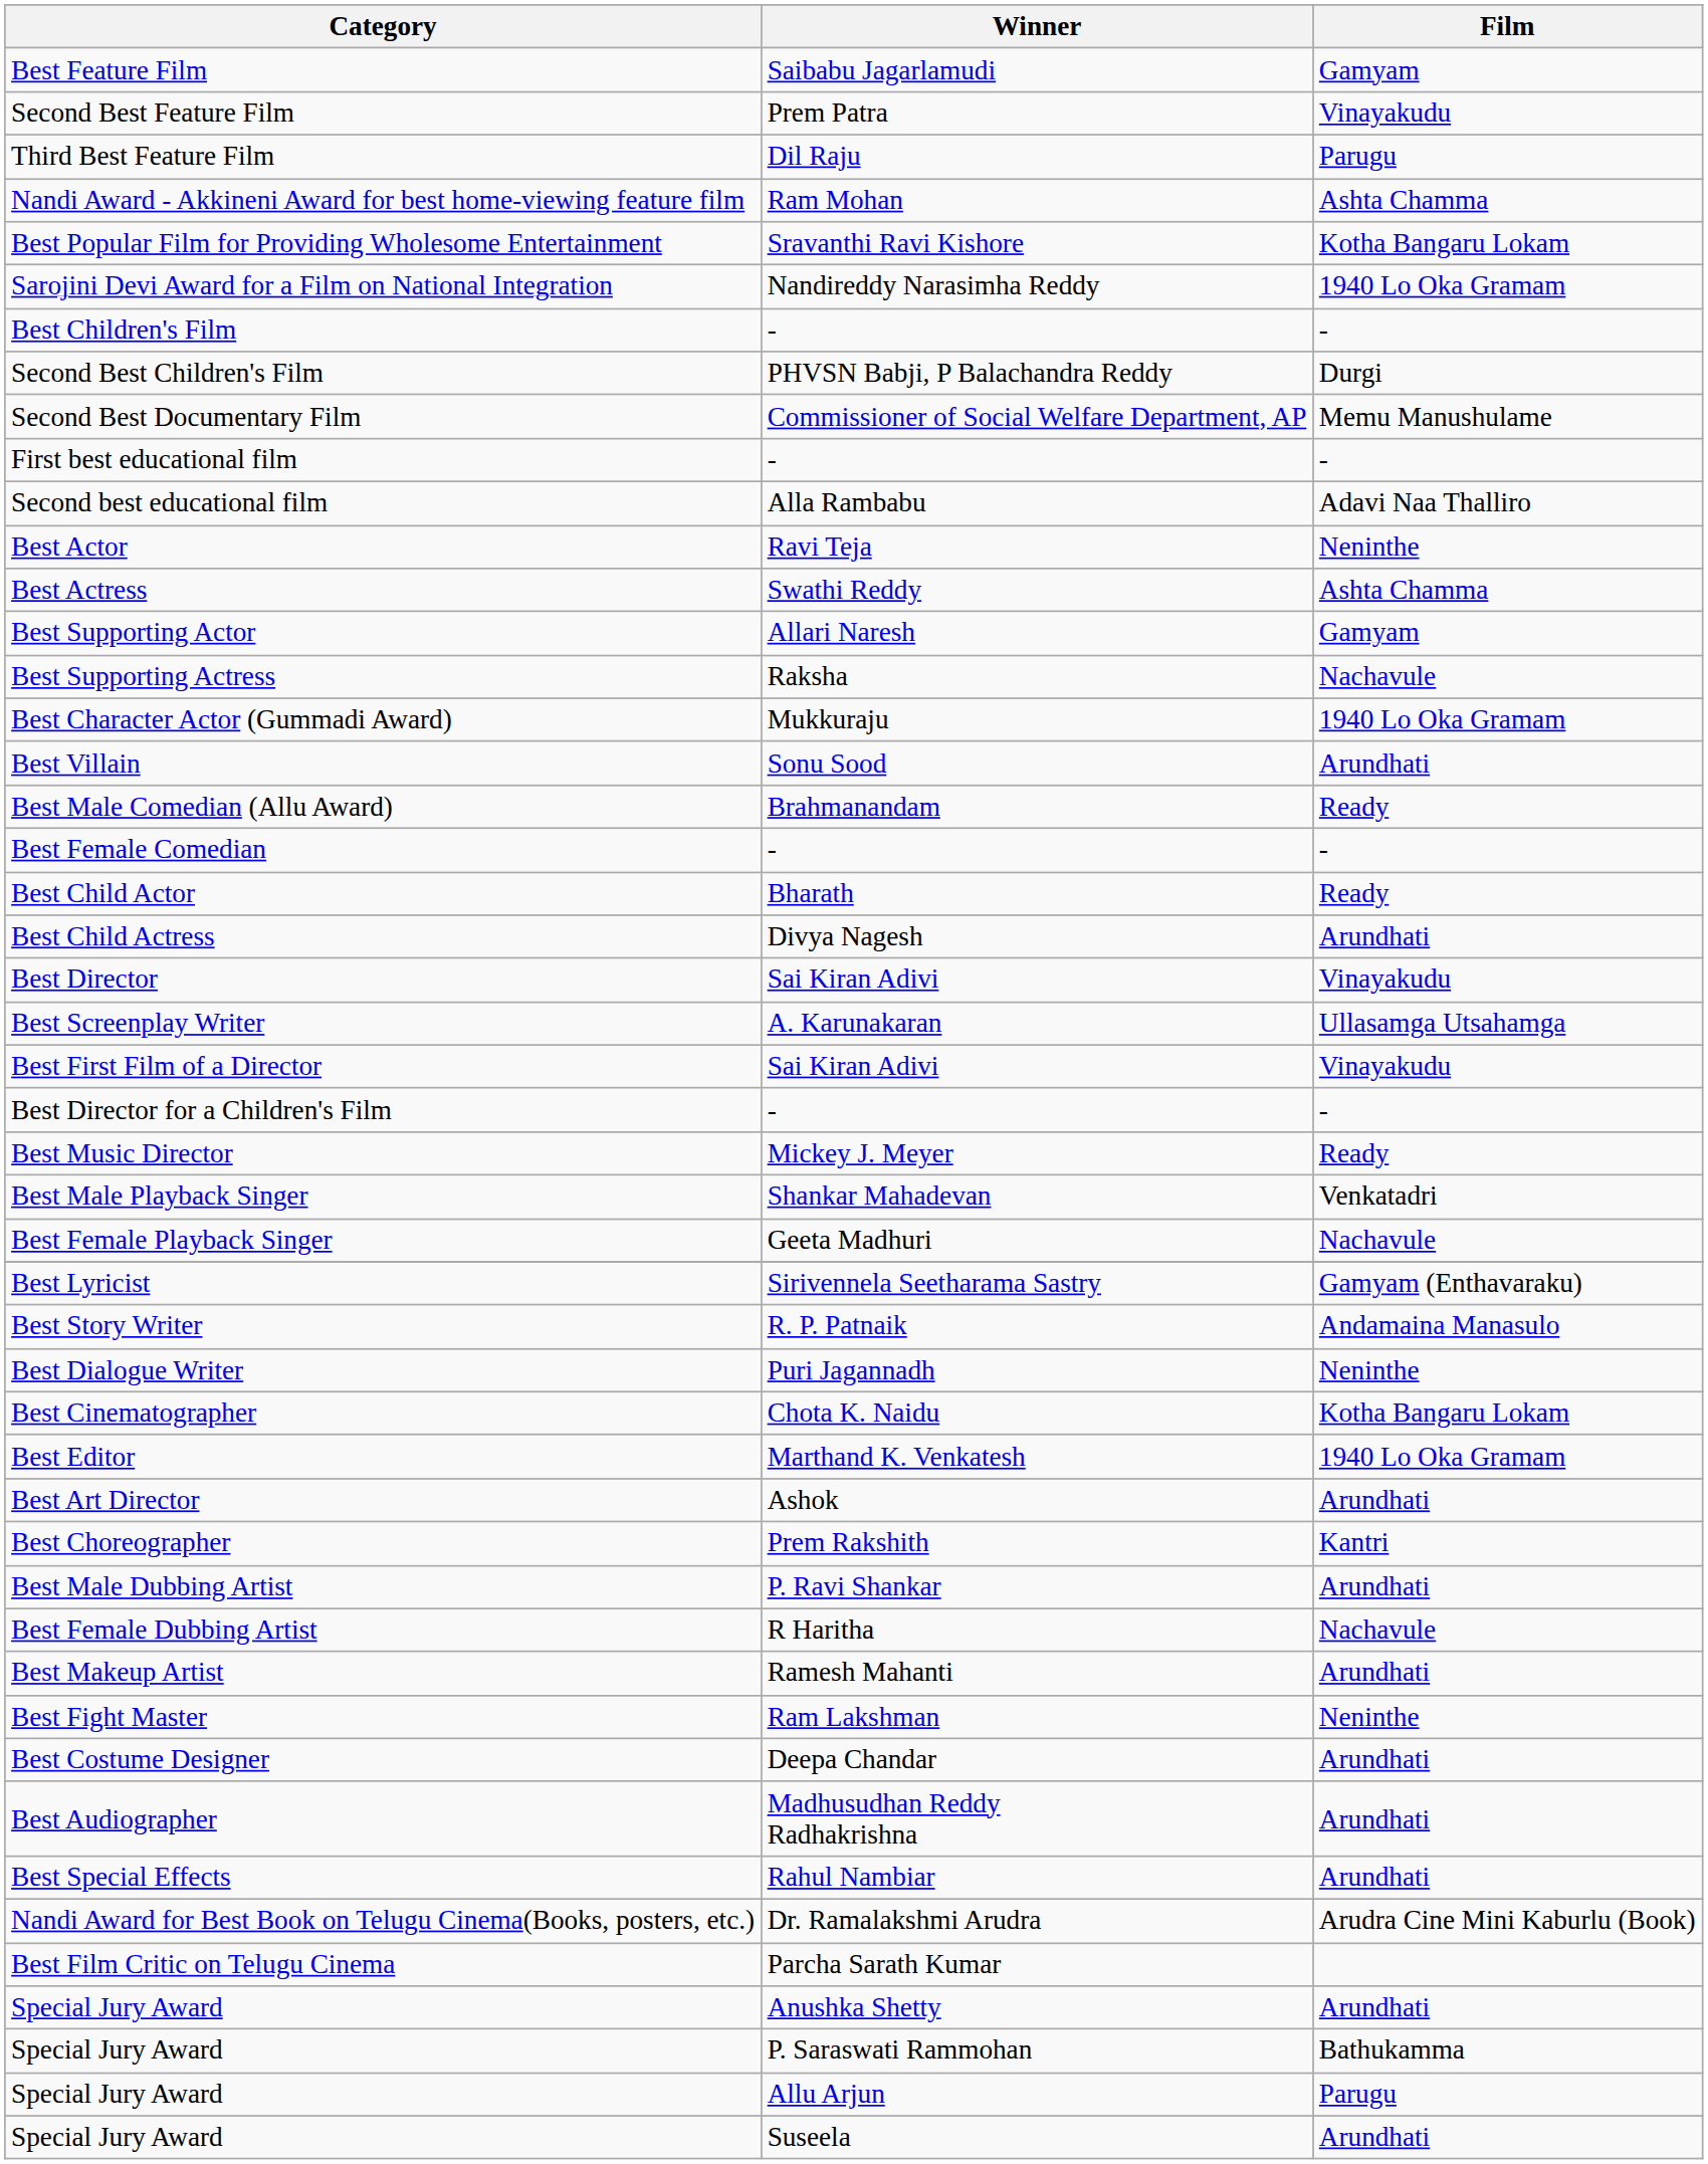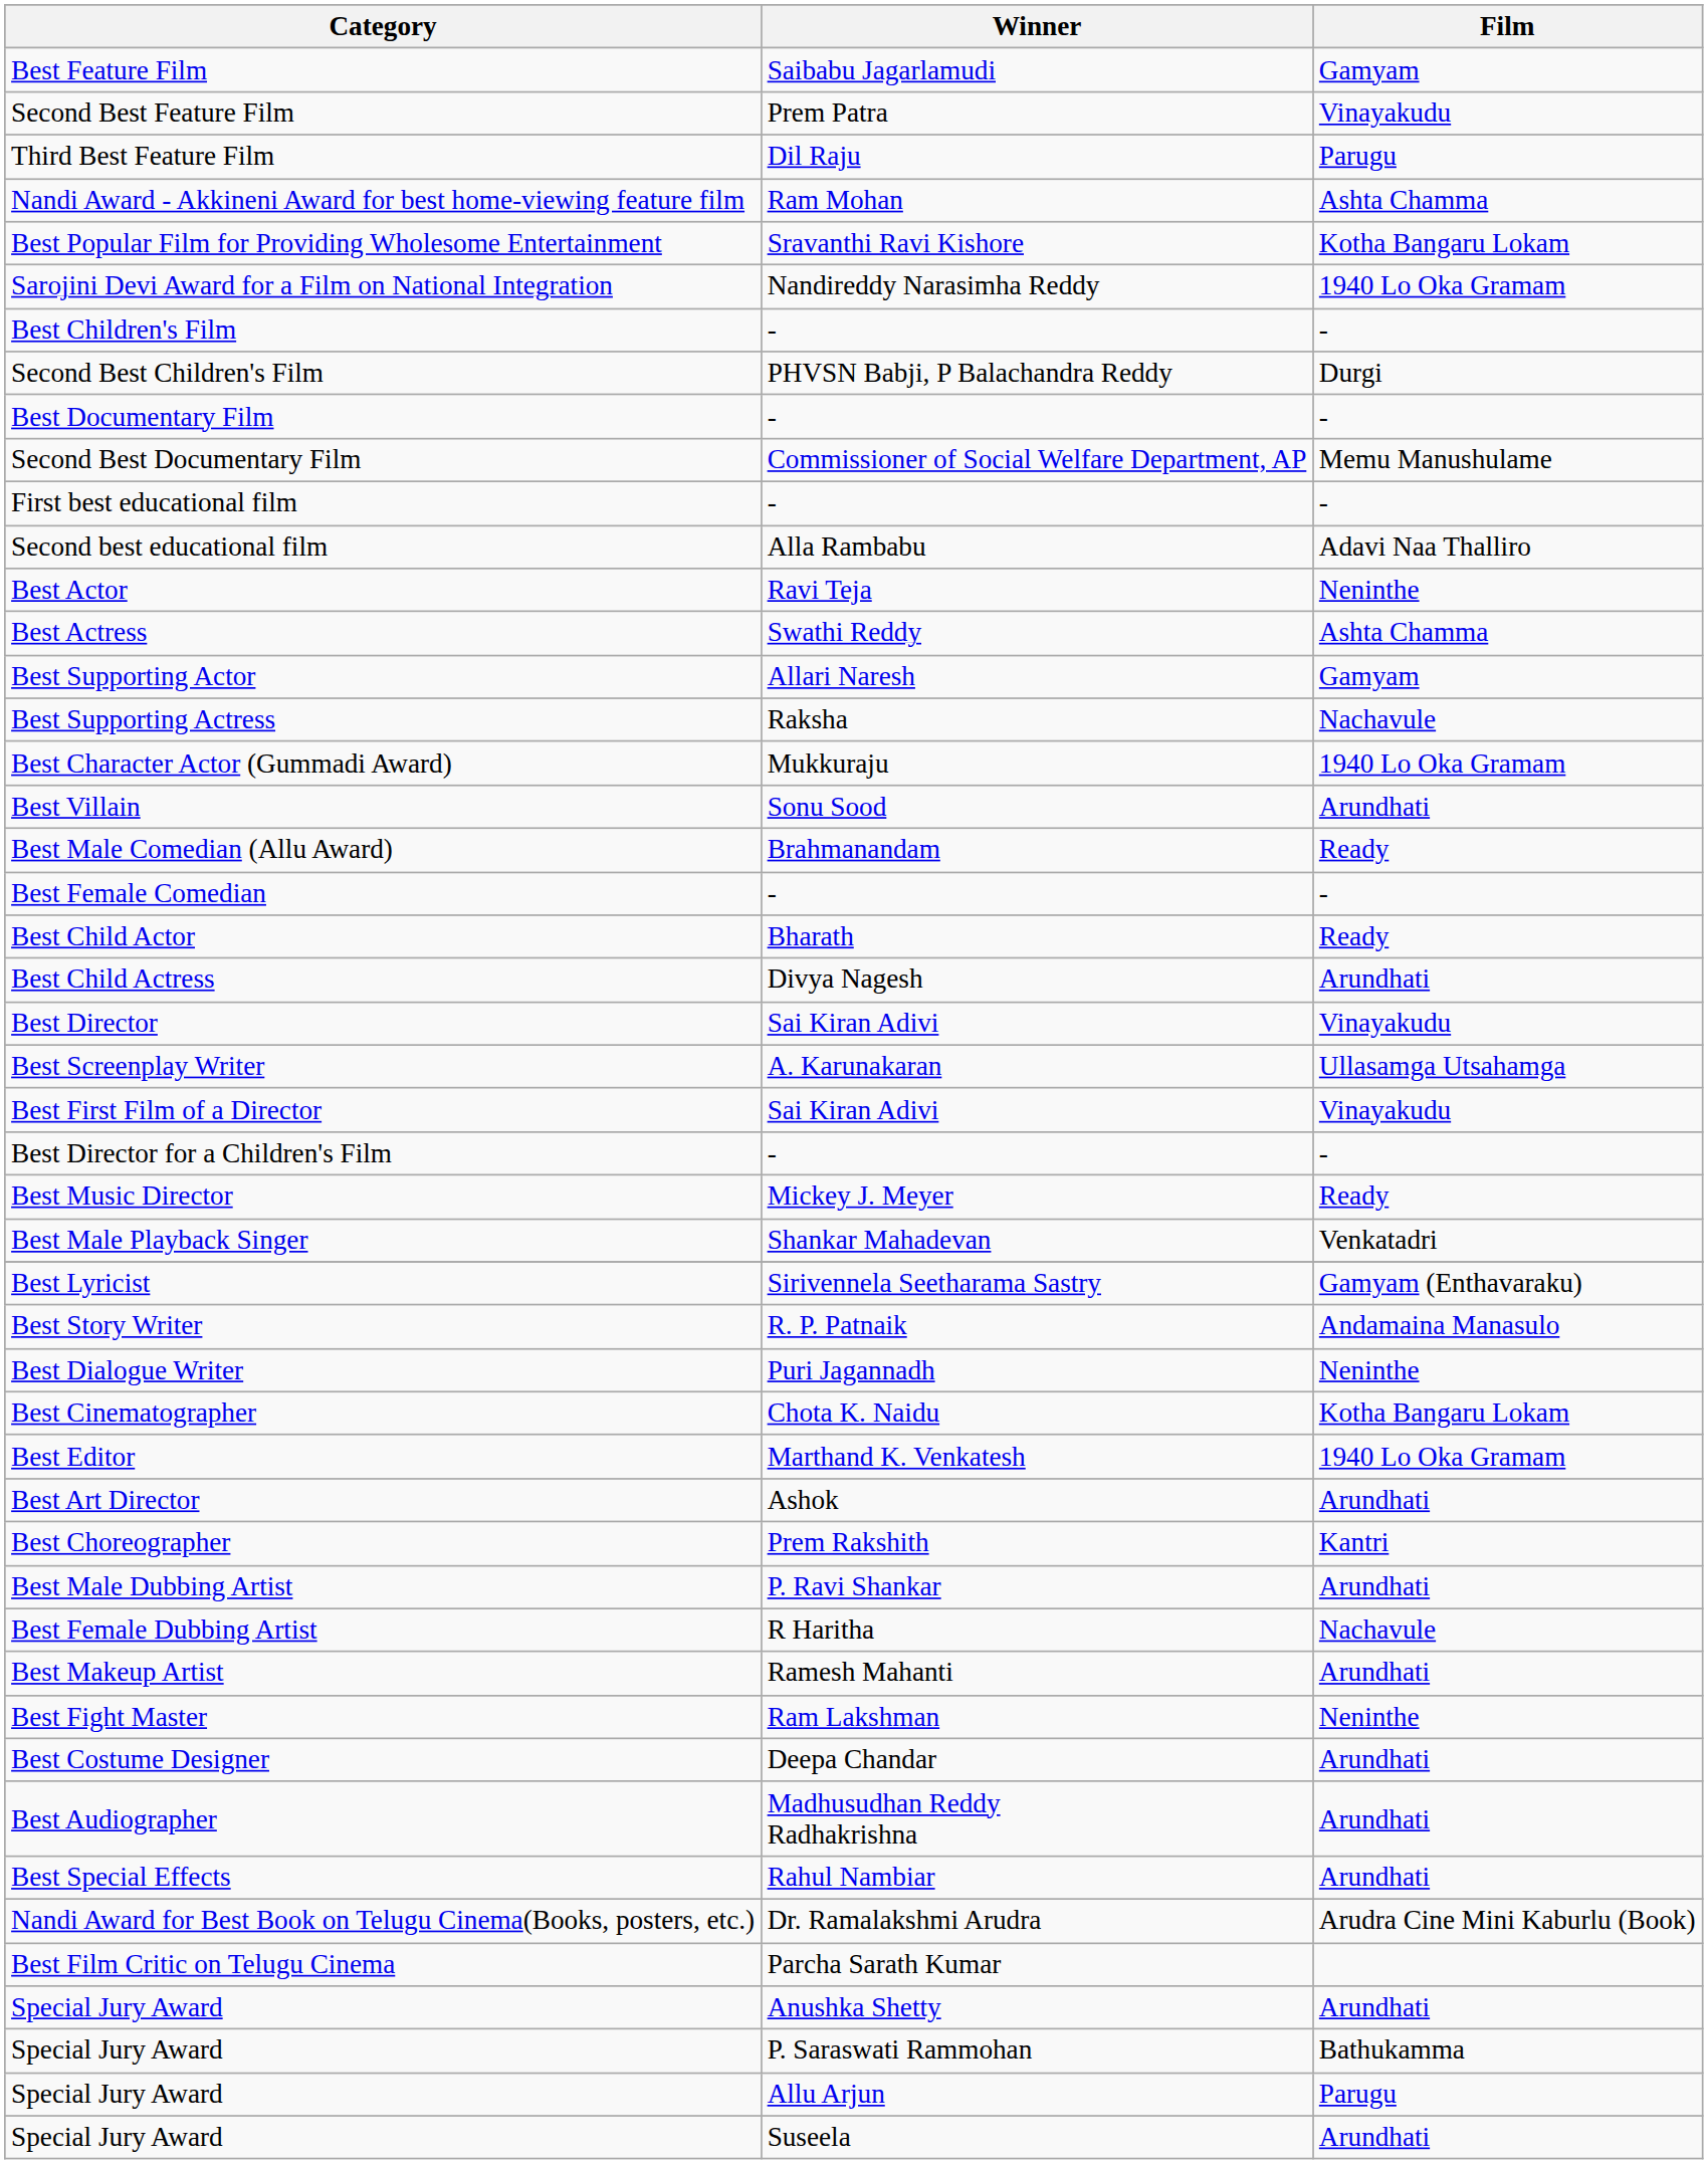+ row: Best Documentary Film | - | -
- row: Best Female Playback Singer | Geeta Madhuri | Nachavule
